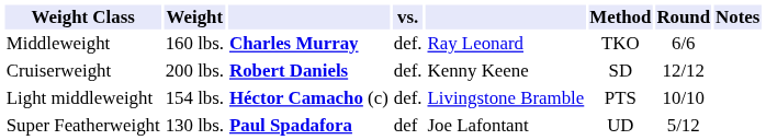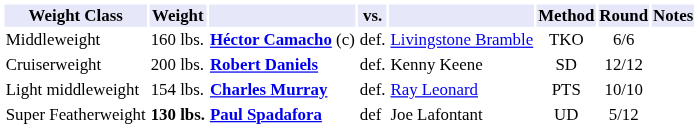Middleweight | column 3: Charles Murray -> Héctor Camacho (c)
Middleweight | column 5: Ray Leonard -> Livingstone Bramble
Light middleweight | column 3: Héctor Camacho (c) -> Charles Murray
Light middleweight | column 5: Livingstone Bramble -> Ray Leonard
Super Featherweight | Weight: normal -> bold
